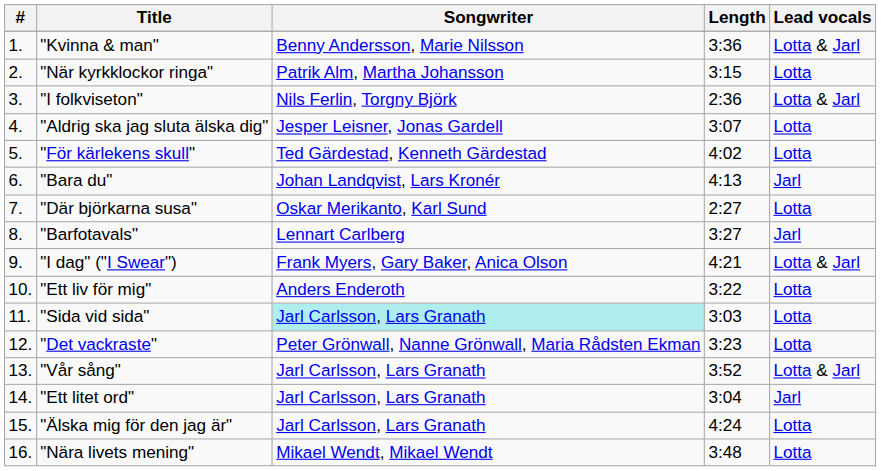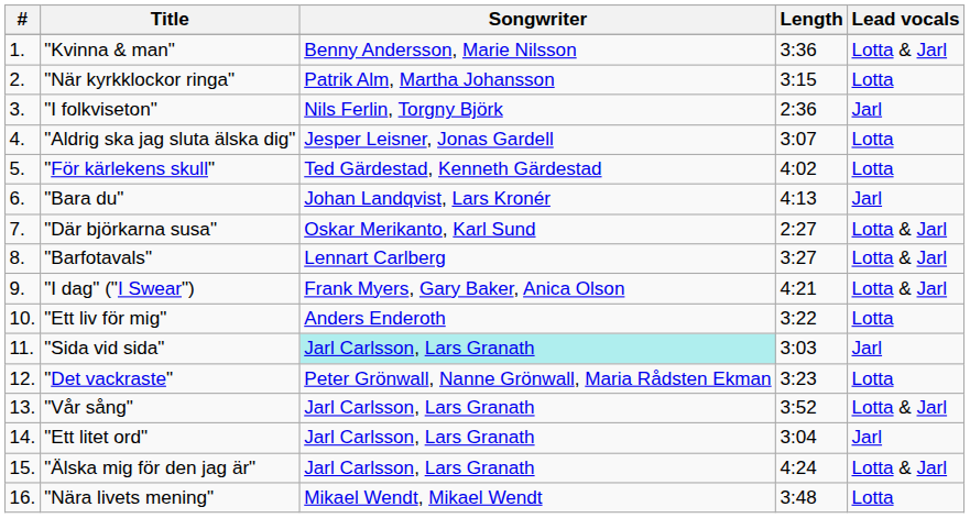"I folkviseton" | Lead vocals: Lotta & Jarl -> Jarl
"Där björkarna susa" | Lead vocals: Lotta -> Lotta & Jarl
"Barfotavals" | Lead vocals: Jarl -> Lotta & Jarl
"Sida vid sida" | Lead vocals: Lotta -> Jarl
"Älska mig för den jag är" | Lead vocals: Lotta -> Lotta & Jarl
